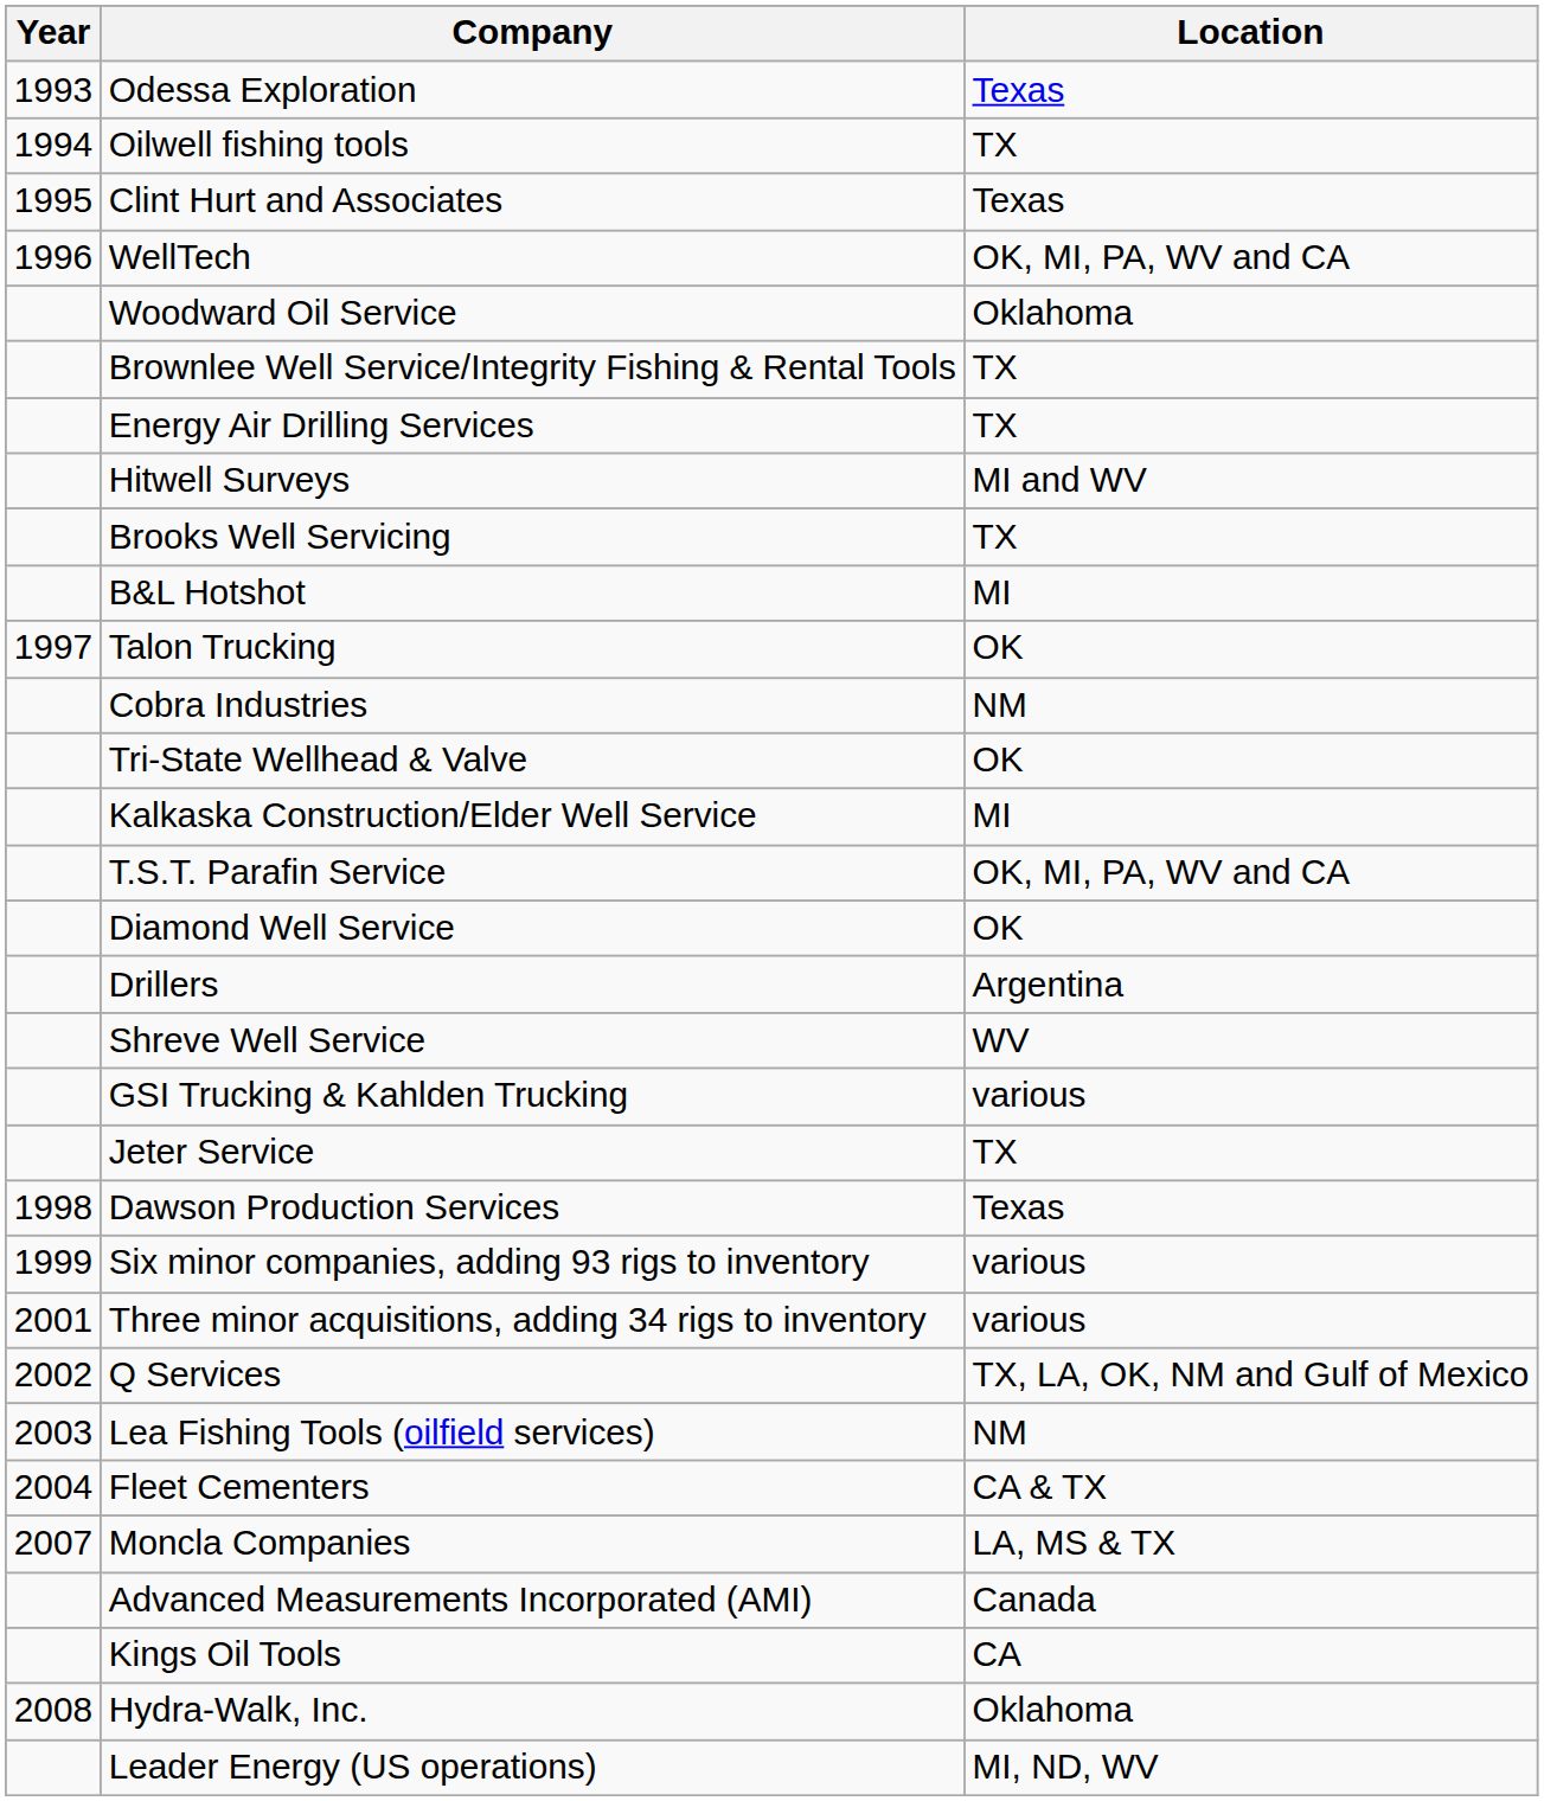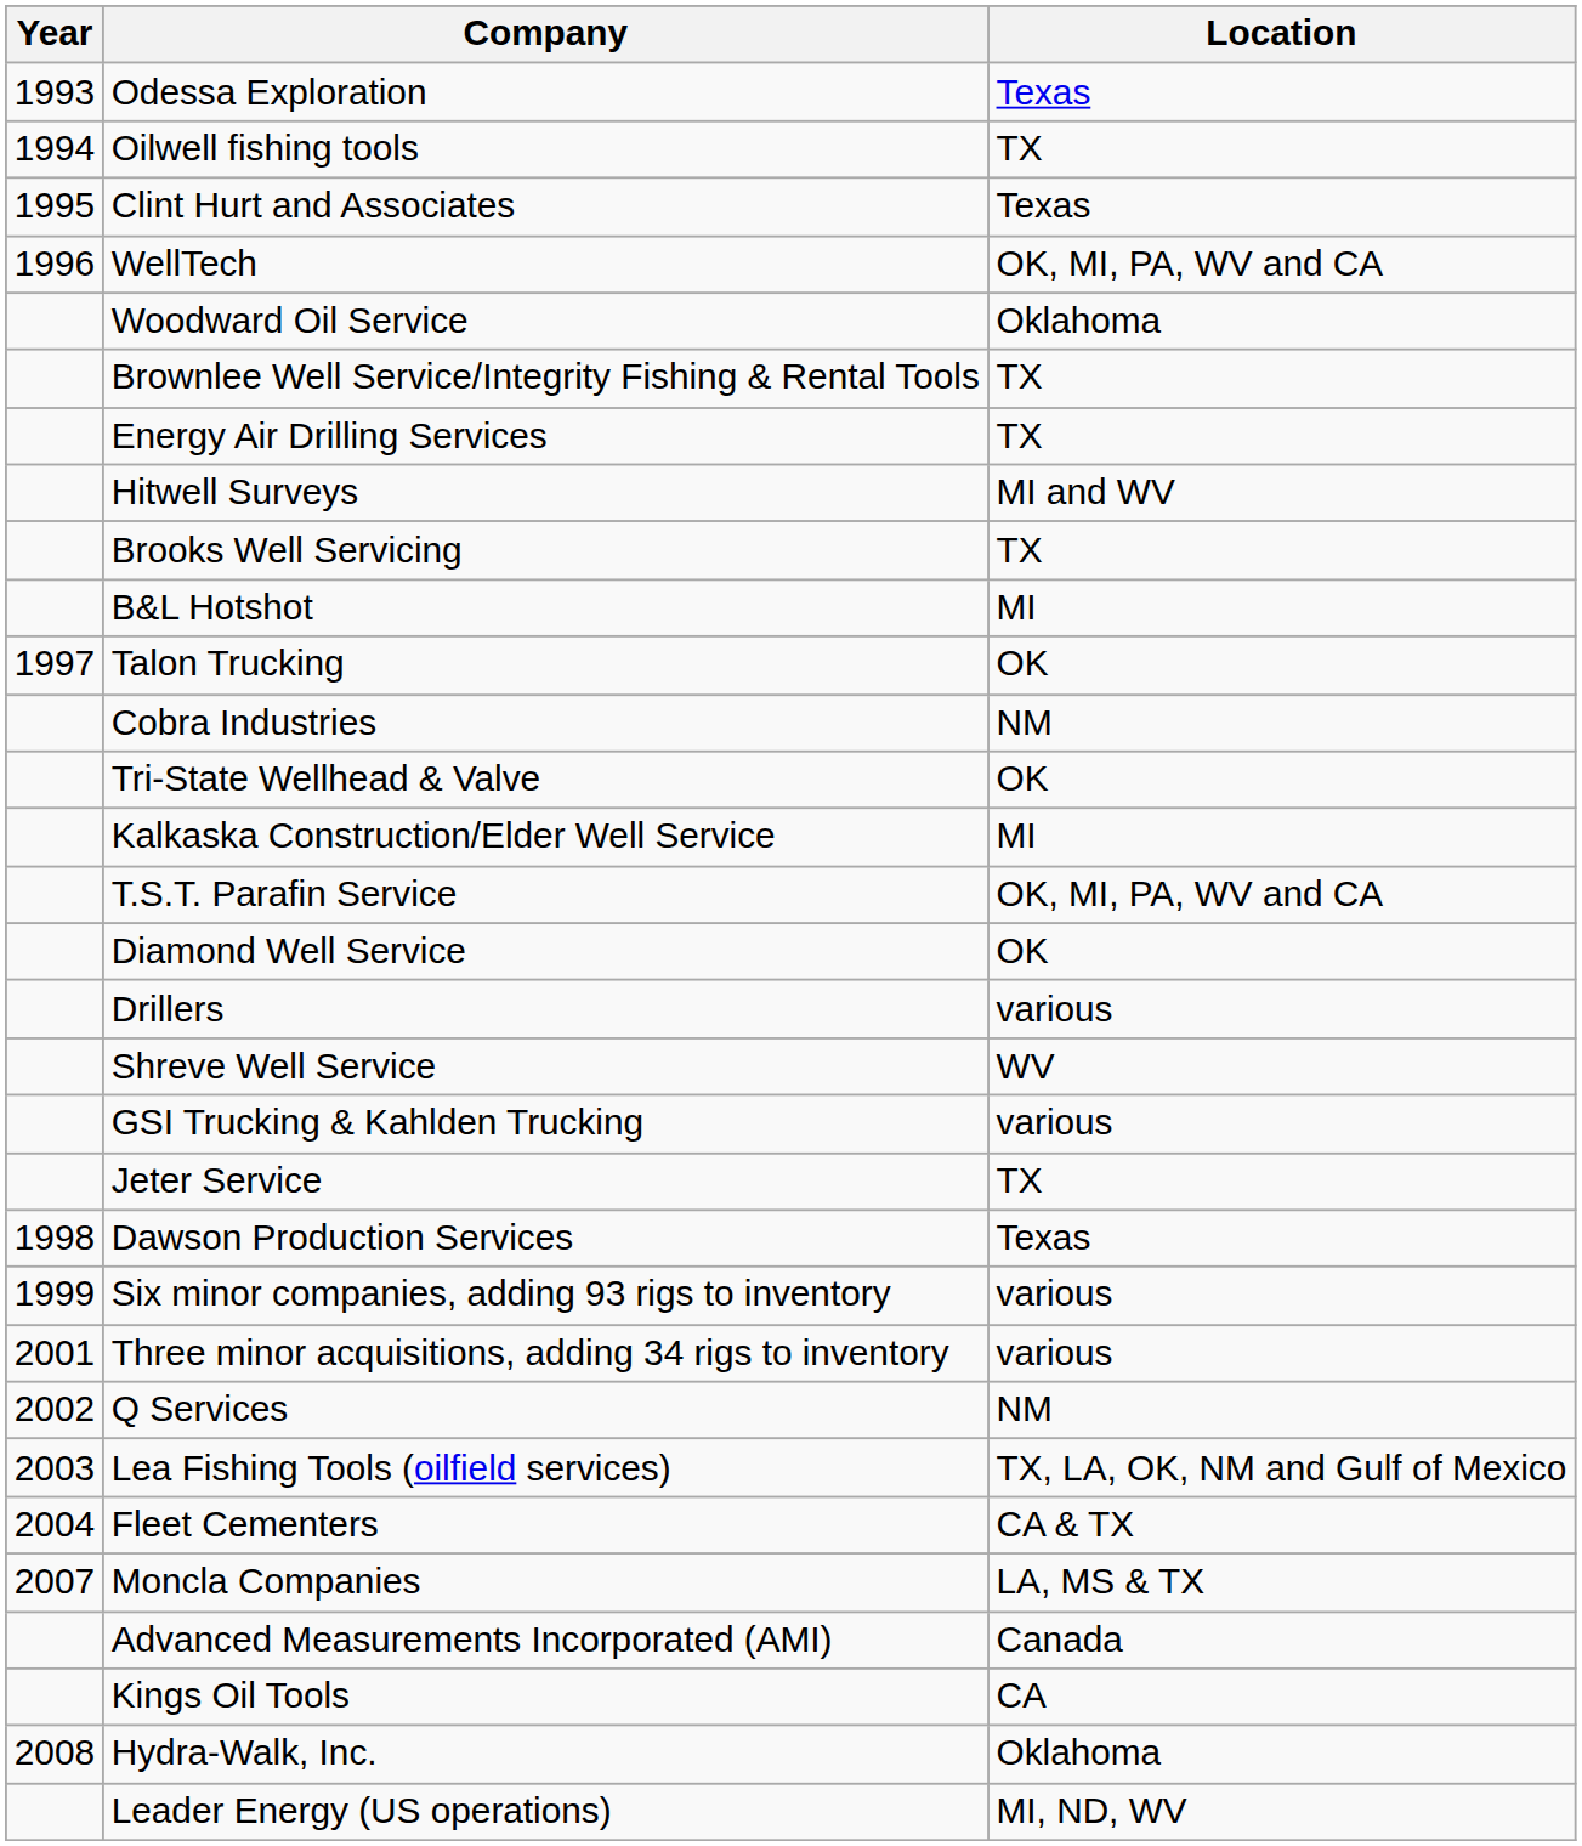Drillers | Location: Argentina -> various
Q Services | Location: TX, LA, OK, NM and Gulf of Mexico -> NM
Lea Fishing Tools (oilfield services) | Location: NM -> TX, LA, OK, NM and Gulf of Mexico
